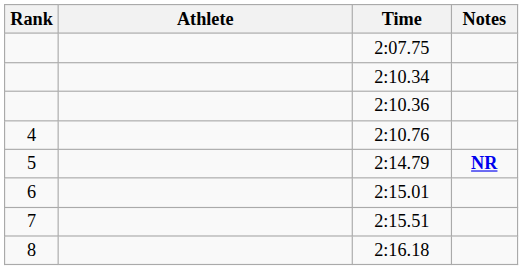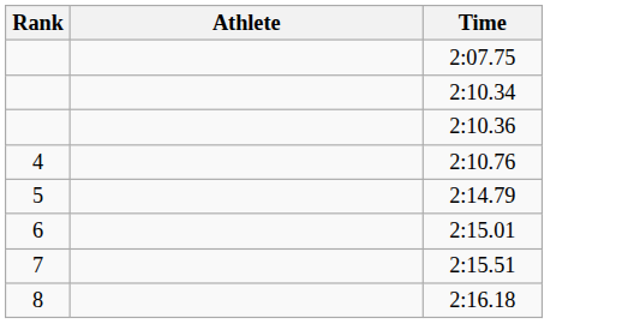- column: Notes | NR
